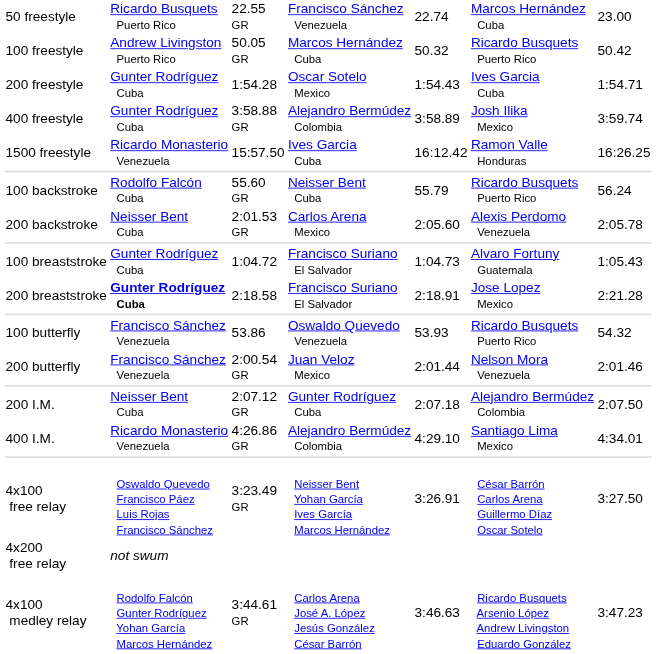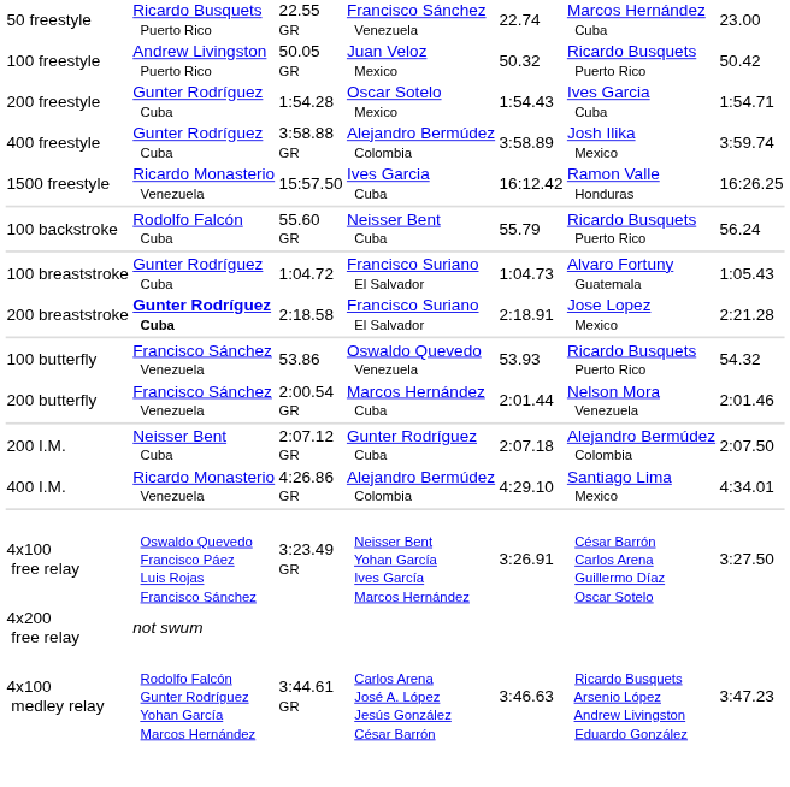100 freestyle | column 4: Marcos Hernández Cuba -> Juan Veloz Mexico
- row: 200 backstroke | Neisser Bent Cuba | 2:01.53 GR | Carlos Arena Mexico | 2:05.60 | Alexis Perdomo Venezuela | 2:05.78
200 butterfly | column 4: Juan Veloz Mexico -> Marcos Hernández Cuba
